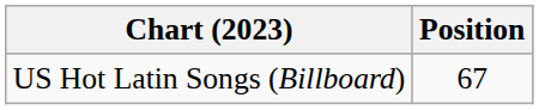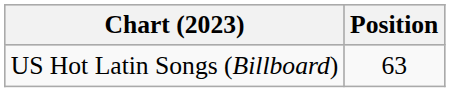US Hot Latin Songs (Billboard) | Position: 67 -> 63
